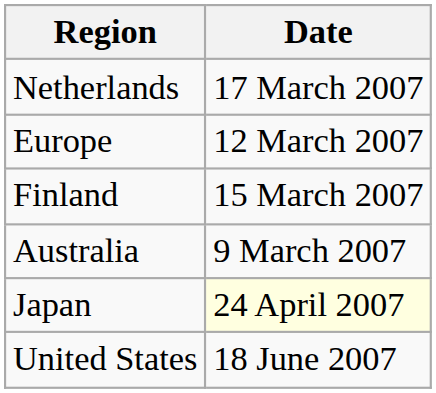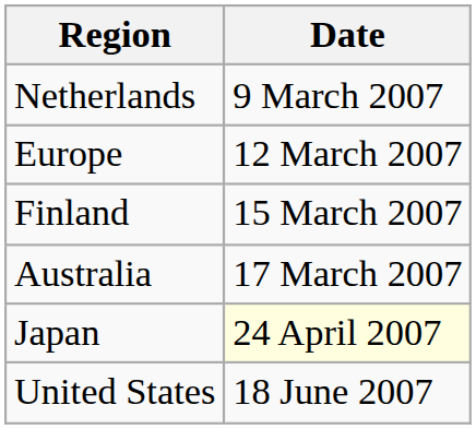Netherlands | Date: 17 March 2007 -> 9 March 2007
Australia | Date: 9 March 2007 -> 17 March 2007
